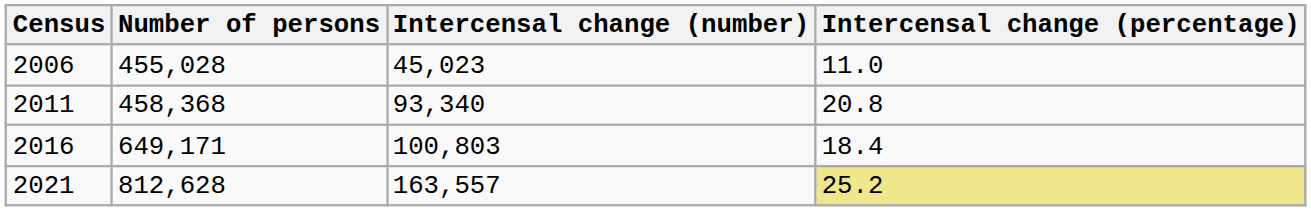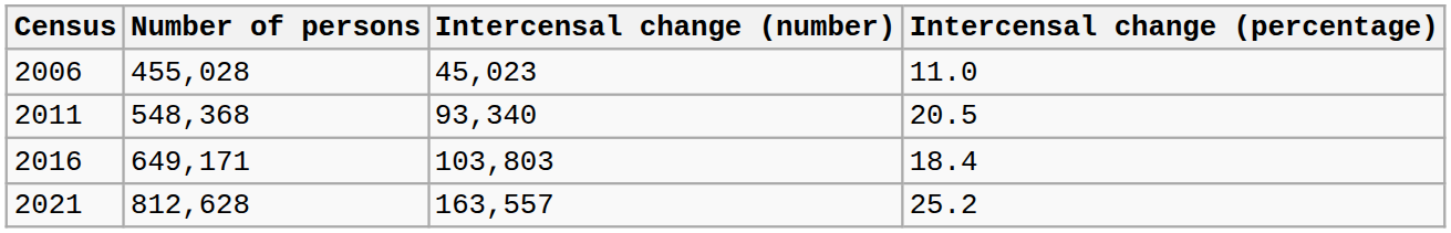2011 | Number of persons: 458,368 -> 548,368
2011 | Intercensal change (percentage): 20.8 -> 20.5
2016 | Intercensal change (number): 100,803 -> 103,803
2021 | Intercensal change (percentage): khaki background -> no background
